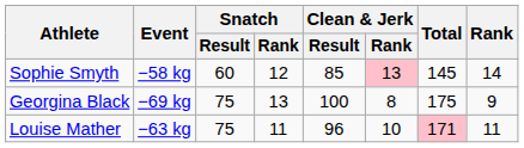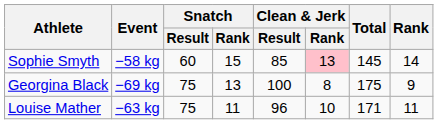Sophie Smyth | Snatch / Rank: 12 -> 15
Louise Mather | Total: pink background -> no background
